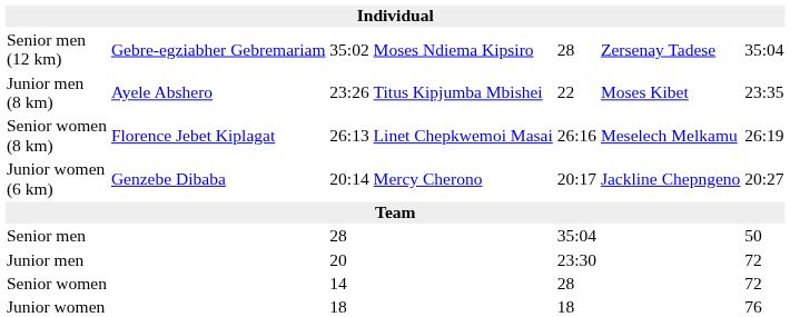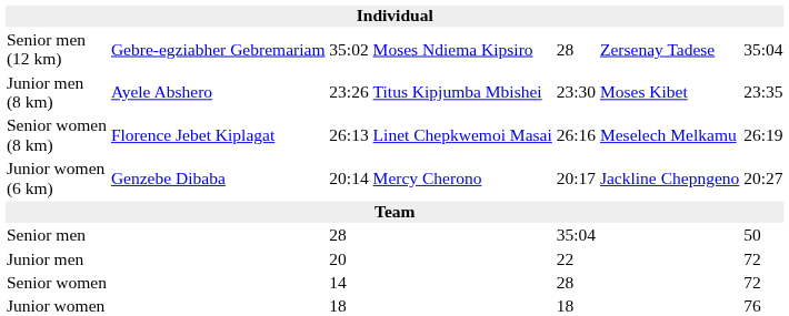Junior men (8 km) | column 5: 22 -> 23:30
Junior men | column 5: 23:30 -> 22
